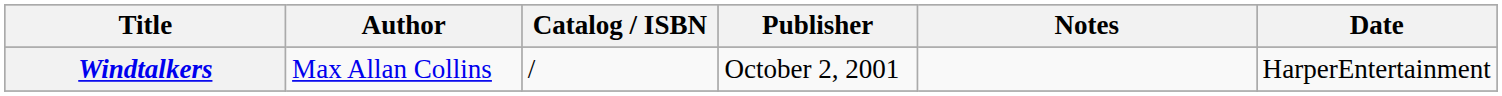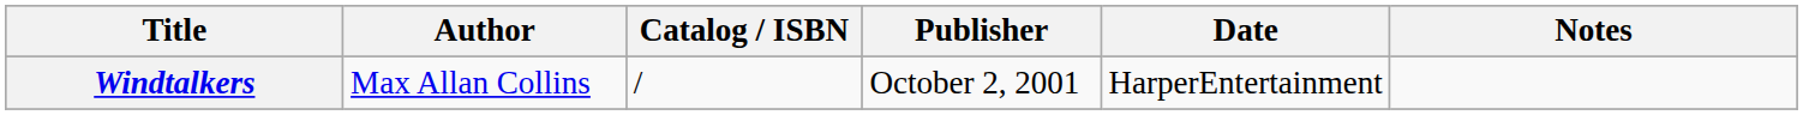columns swapped: Date <-> Notes
